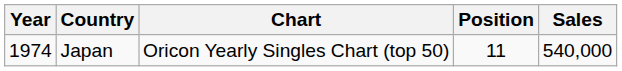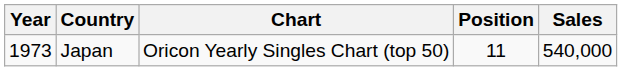Japan | Year: 1974 -> 1973
